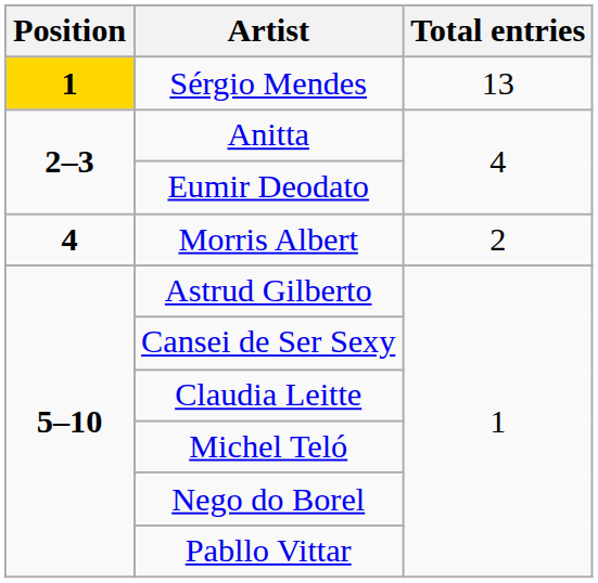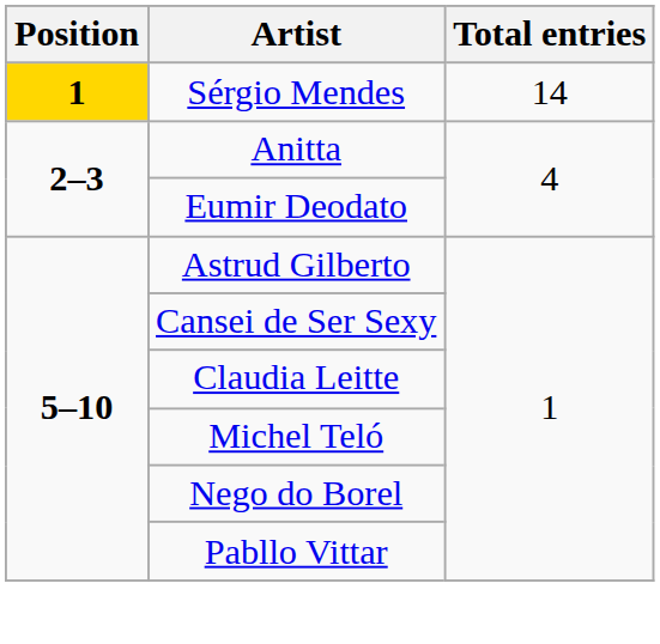Sérgio Mendes | Total entries: 13 -> 14
- row: 4 | Morris Albert | 2
